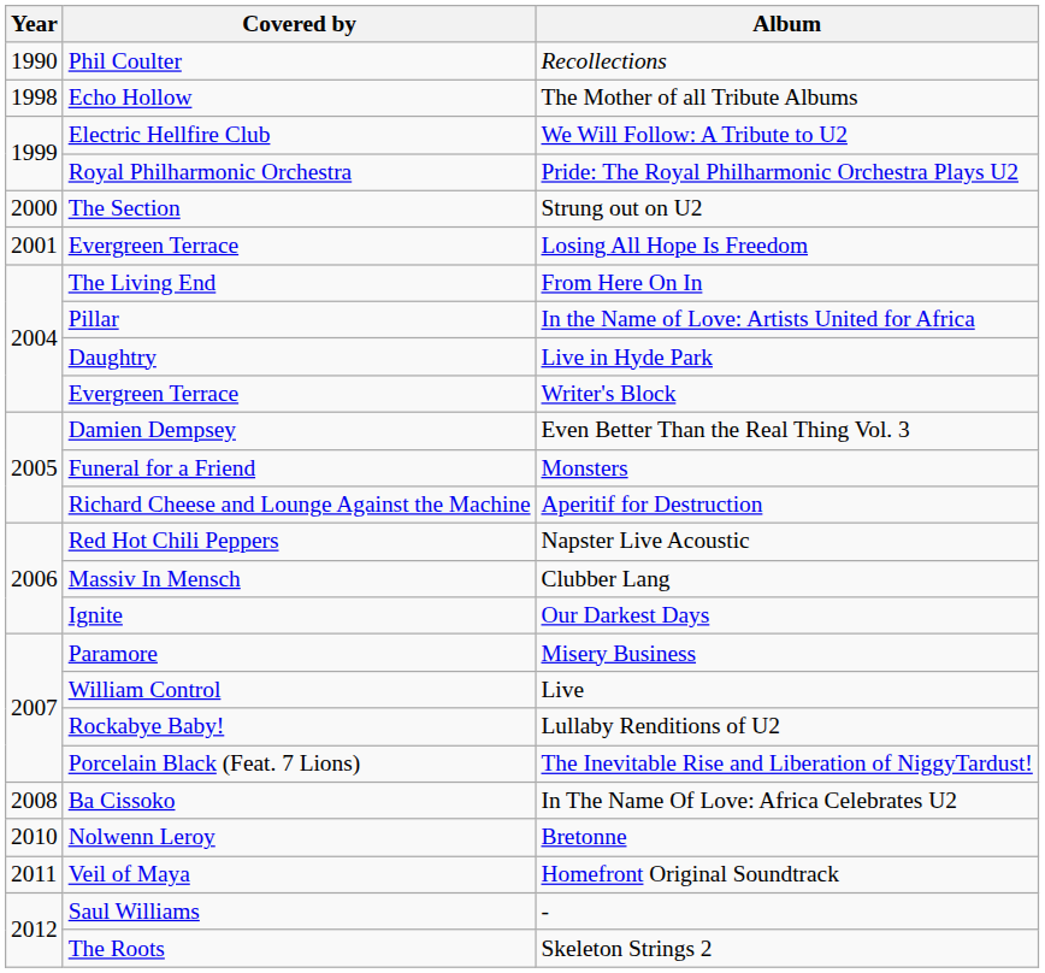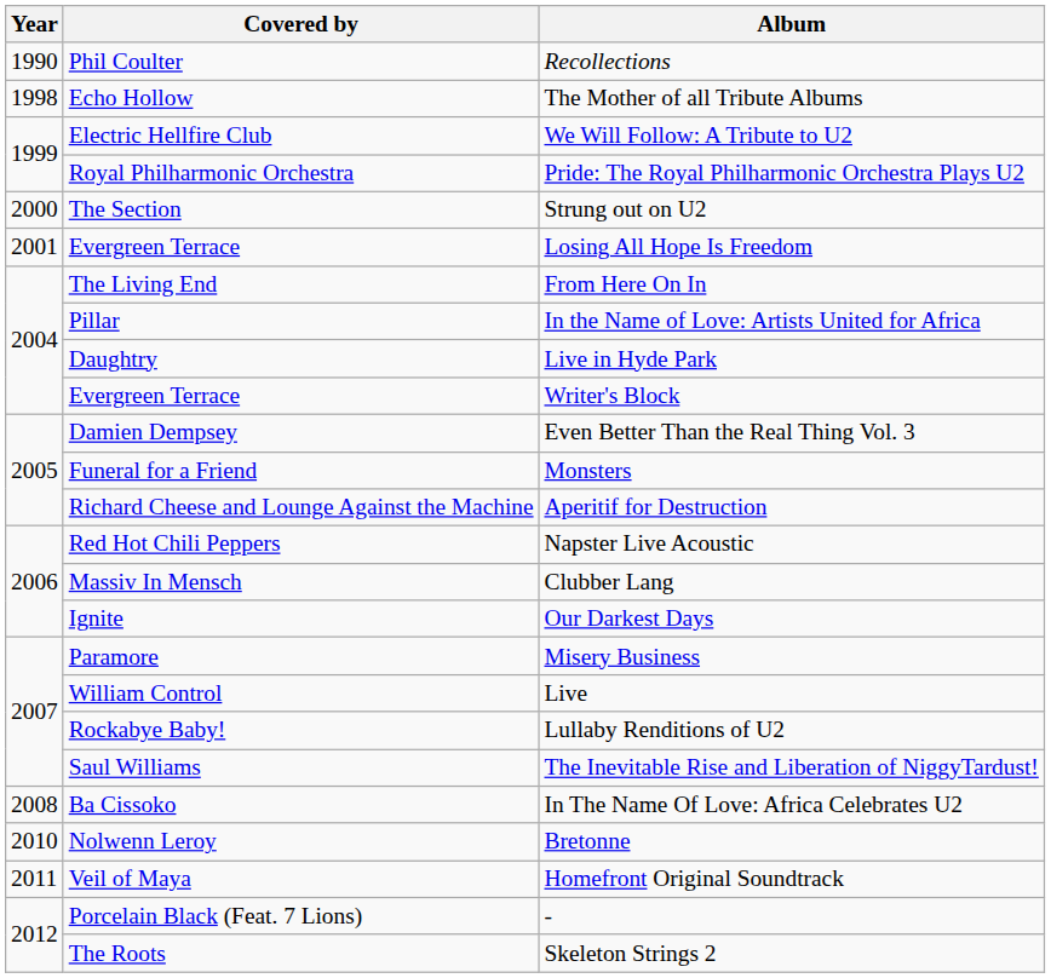The Inevitable Rise and Liberation of NiggyTardust! | Covered by: Porcelain Black (Feat. 7 Lions) -> Saul Williams
- | Covered by: Saul Williams -> Porcelain Black (Feat. 7 Lions)
